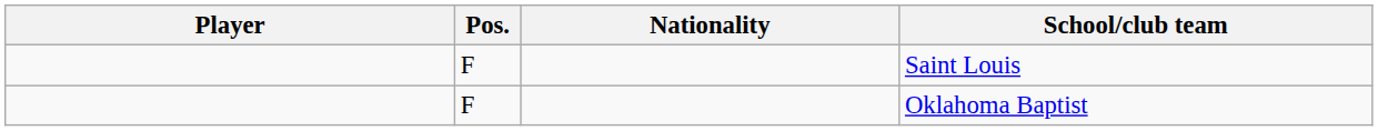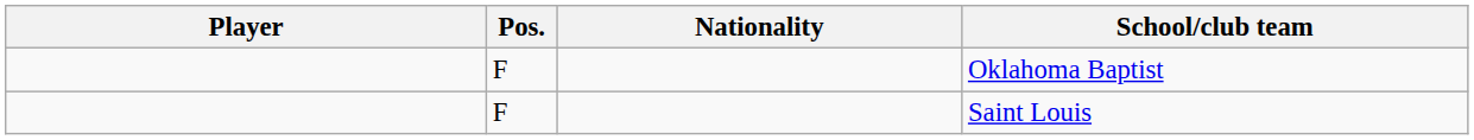rows swapped: Saint Louis <-> Oklahoma Baptist
